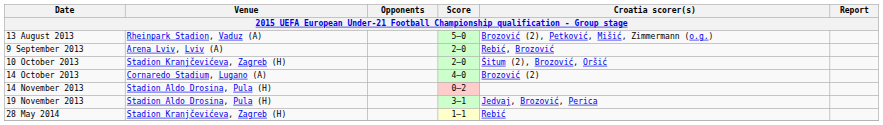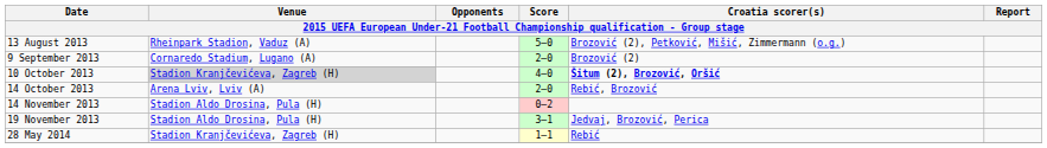9 September 2013 | Venue: Arena Lviv, Lviv (A) -> Cornaredo Stadium, Lugano (A)
9 September 2013 | Croatia scorer(s): Rebić, Brozović -> Brozović (2)
10 October 2013 | Venue: no background -> lightgrey background
10 October 2013 | Score: 2–0 -> 4–0
10 October 2013 | Croatia scorer(s): normal -> bold
14 October 2013 | Venue: Cornaredo Stadium, Lugano (A) -> Arena Lviv, Lviv (A)
14 October 2013 | Score: 4–0 -> 2–0
14 October 2013 | Croatia scorer(s): Brozović (2) -> Rebić, Brozović
